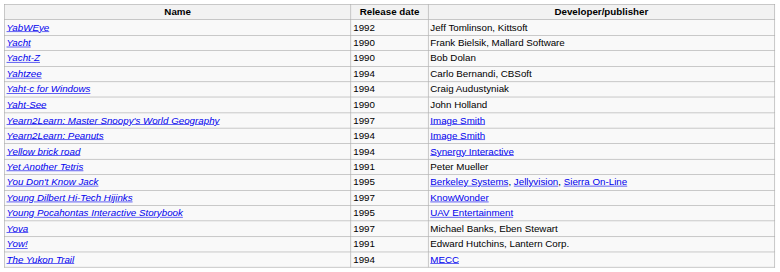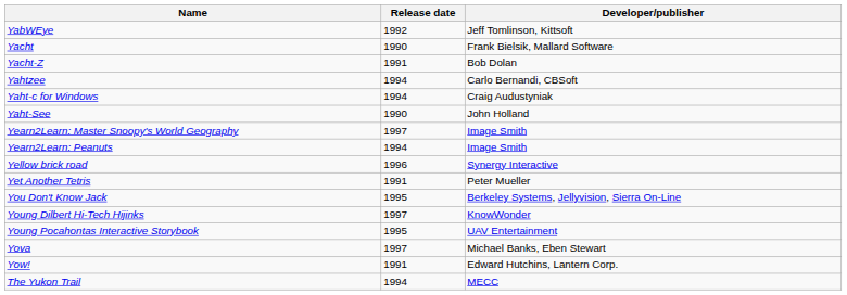Yacht-Z | Release date: 1990 -> 1991
Yellow brick road | Release date: 1994 -> 1996
